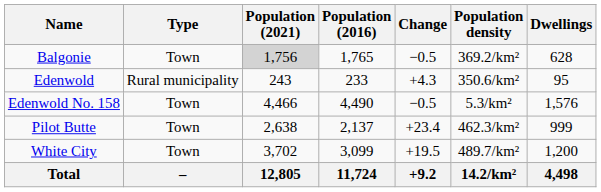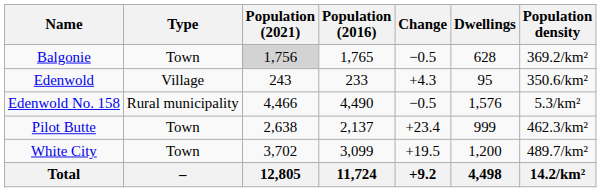columns swapped: Population density <-> Dwellings
Edenwold | Type: Rural municipality -> Village
Edenwold No. 158 | Type: Town -> Rural municipality
